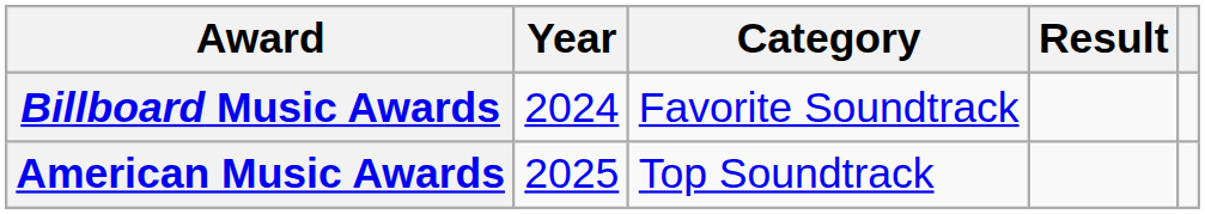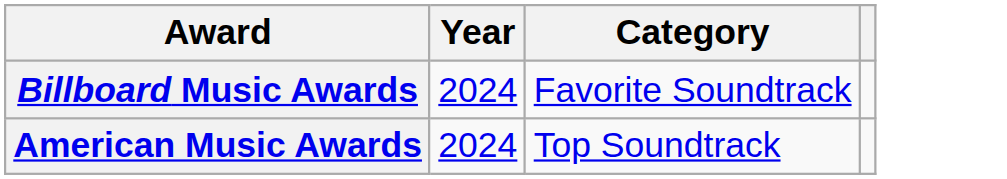- column: Result
American Music Awards | Year: 2025 -> 2024
